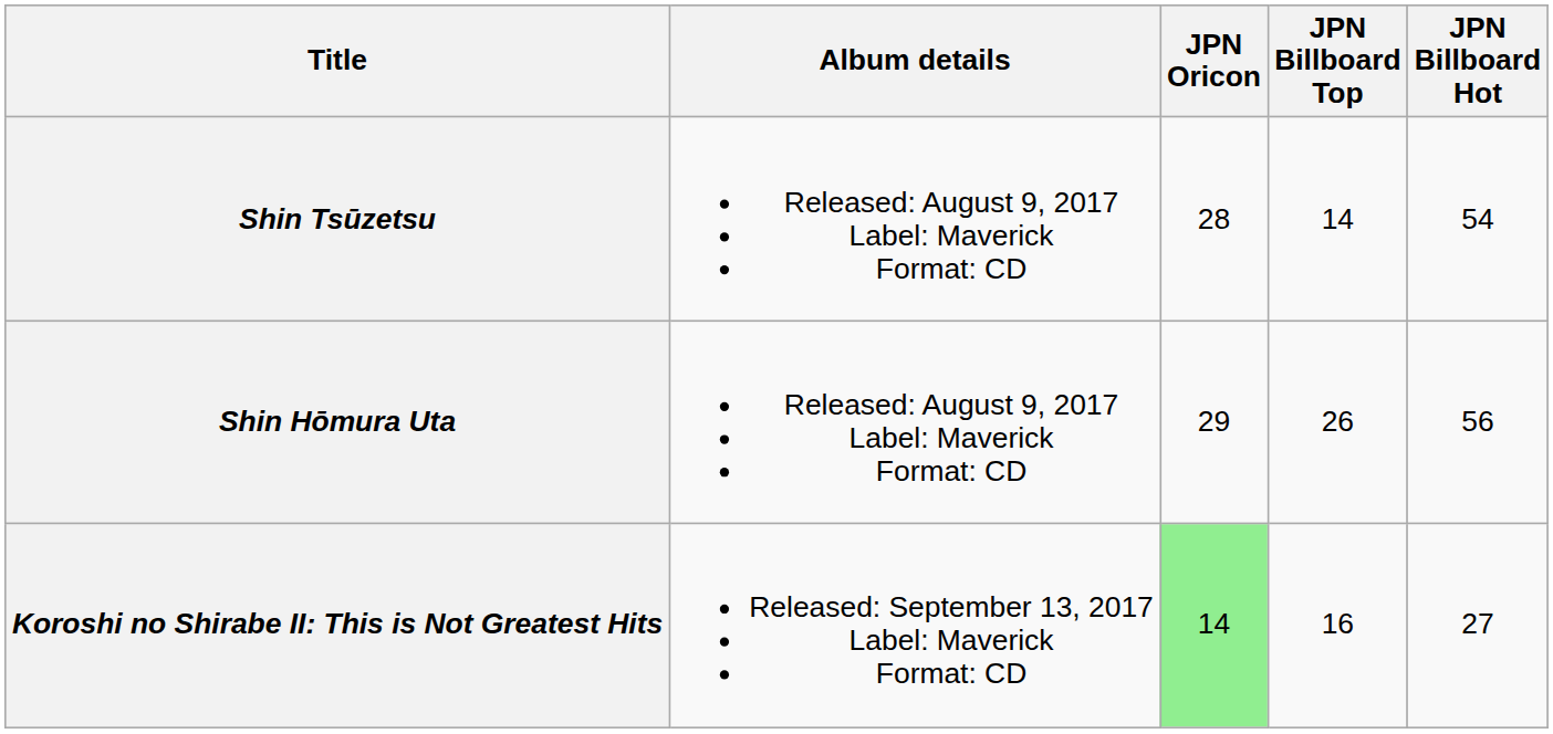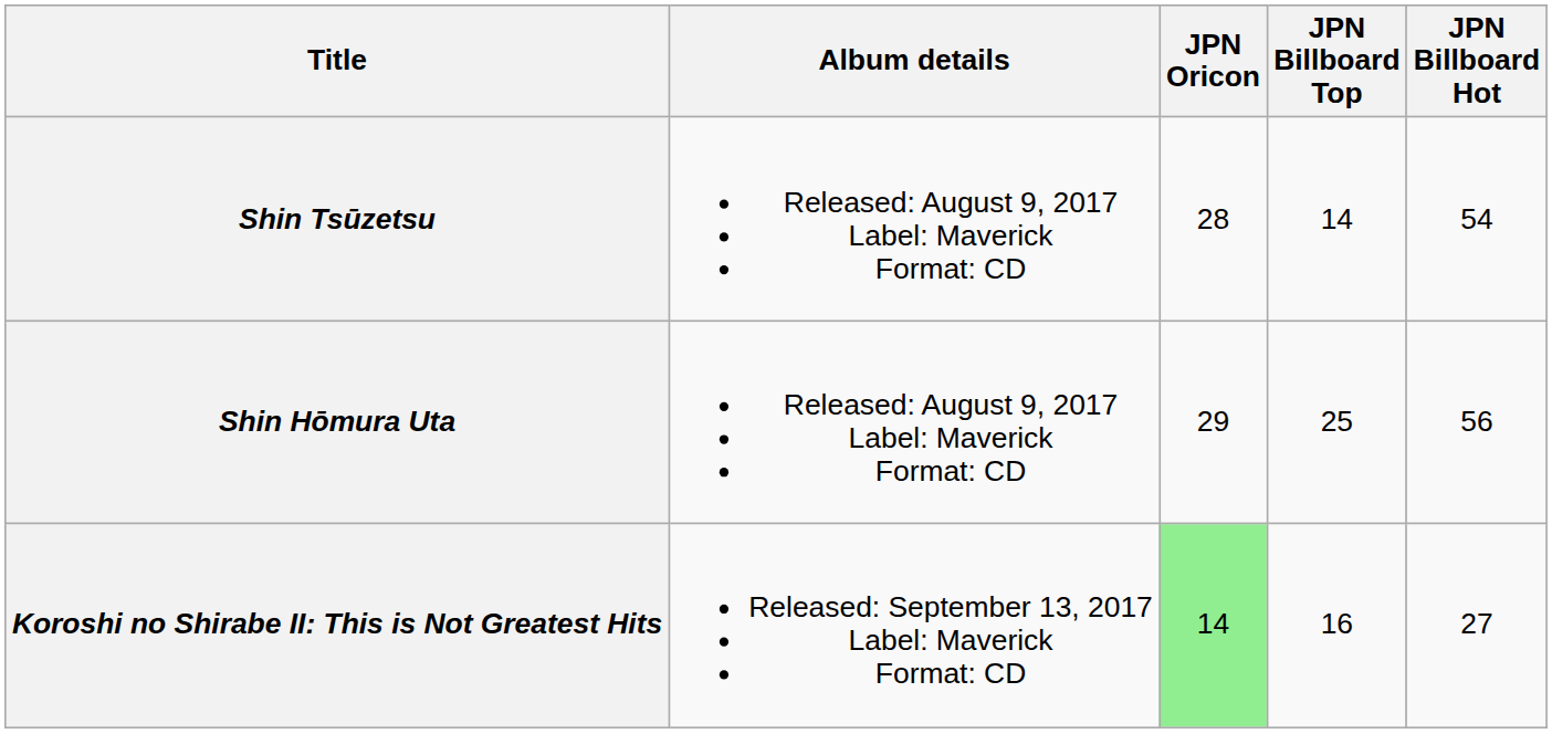Shin Hōmura Uta | JPN Billboard Top: 26 -> 25
